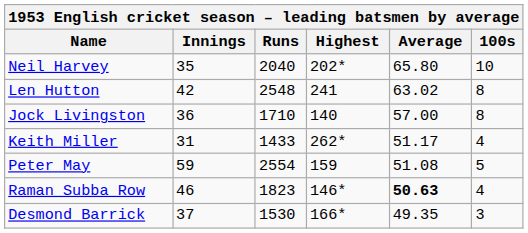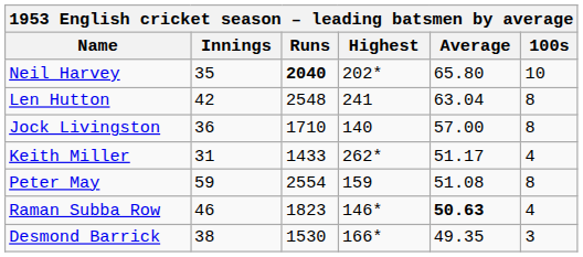Neil Harvey | Runs: normal -> bold
Len Hutton | Average: 63.02 -> 63.04
Peter May | 100s: 5 -> 8
Desmond Barrick | Innings: 37 -> 38
